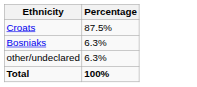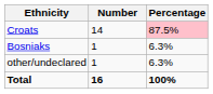+ column: Number | 14 | 1 | 1 | 16
Croats | Percentage: no background -> pink background
